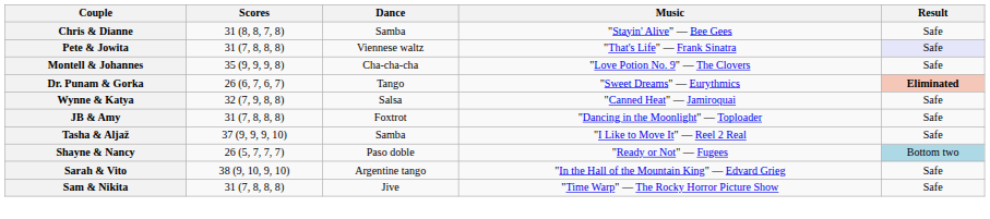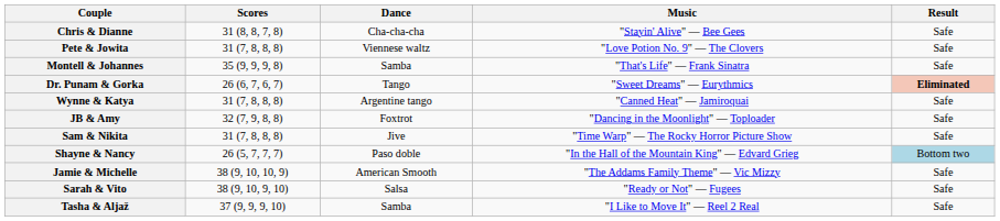Chris & Dianne | Dance: Samba -> Cha-cha-cha
Pete & Jowita | Music: "That's Life" — Frank Sinatra -> "Love Potion No. 9" — The Clovers
Pete & Jowita | Result: lavender background -> no background
Montell & Johannes | Dance: Cha-cha-cha -> Samba
Montell & Johannes | Music: "Love Potion No. 9" — The Clovers -> "That's Life" — Frank Sinatra
Wynne & Katya | Scores: 32 (7, 9, 8, 8) -> 31 (7, 8, 8, 8)
Wynne & Katya | Dance: Salsa -> Argentine tango
JB & Amy | Scores: 31 (7, 8, 8, 8) -> 32 (7, 9, 8, 8)
rows swapped: Tasha & Aljaž <-> Sam & Nikita
Shayne & Nancy | Music: "Ready or Not" — Fugees -> "In the Hall of the Mountain King" — Edvard Grieg
+ row: Jamie & Michelle | 38 (9, 10, 10, 9) | American Smooth | "The Addams Family Theme" — Vic Mizzy | Safe
Sarah & Vito | Dance: Argentine tango -> Salsa
Sarah & Vito | Music: "In the Hall of the Mountain King" — Edvard Grieg -> "Ready or Not" — Fugees
